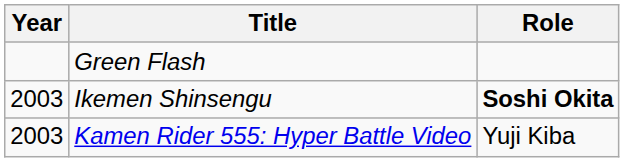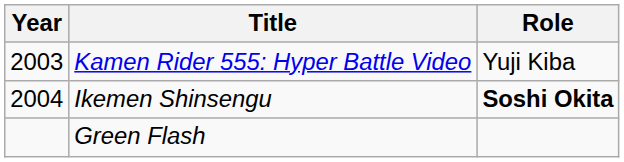rows swapped: Kamen Rider 555: Hyper Battle Video <-> Green Flash
Ikemen Shinsengu | Year: 2003 -> 2004
